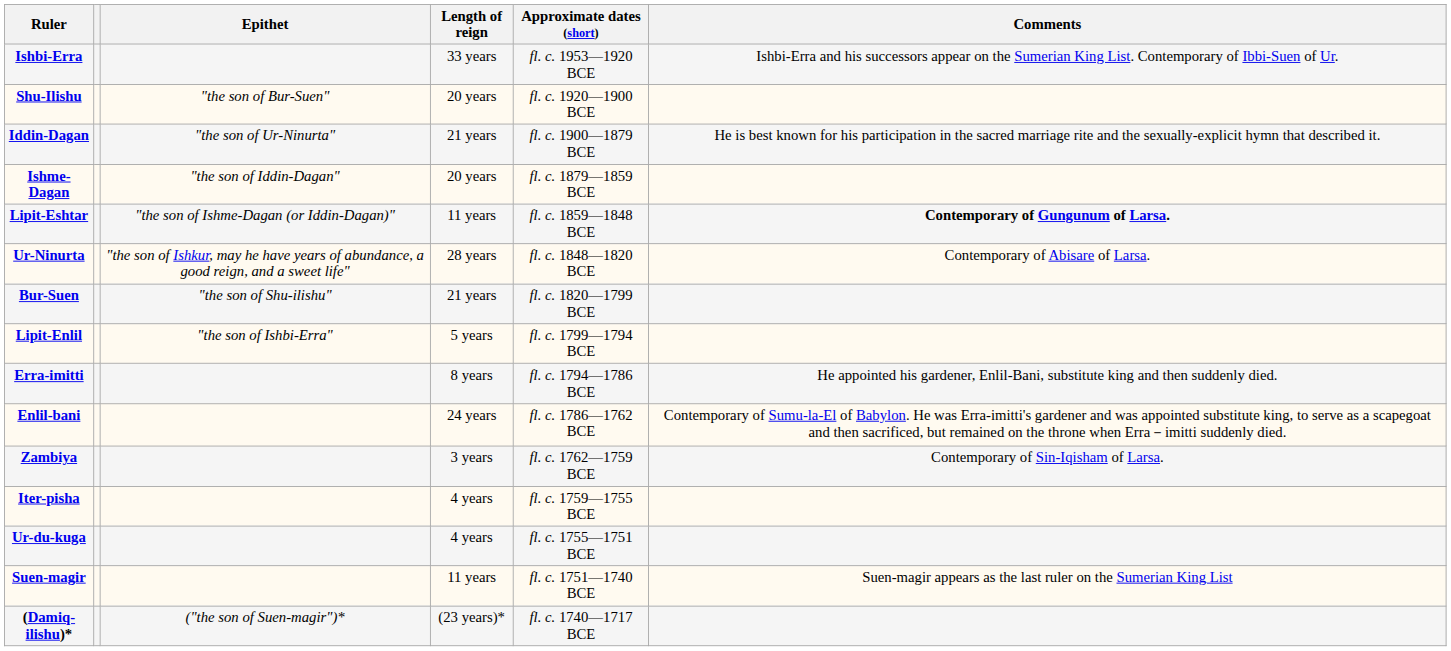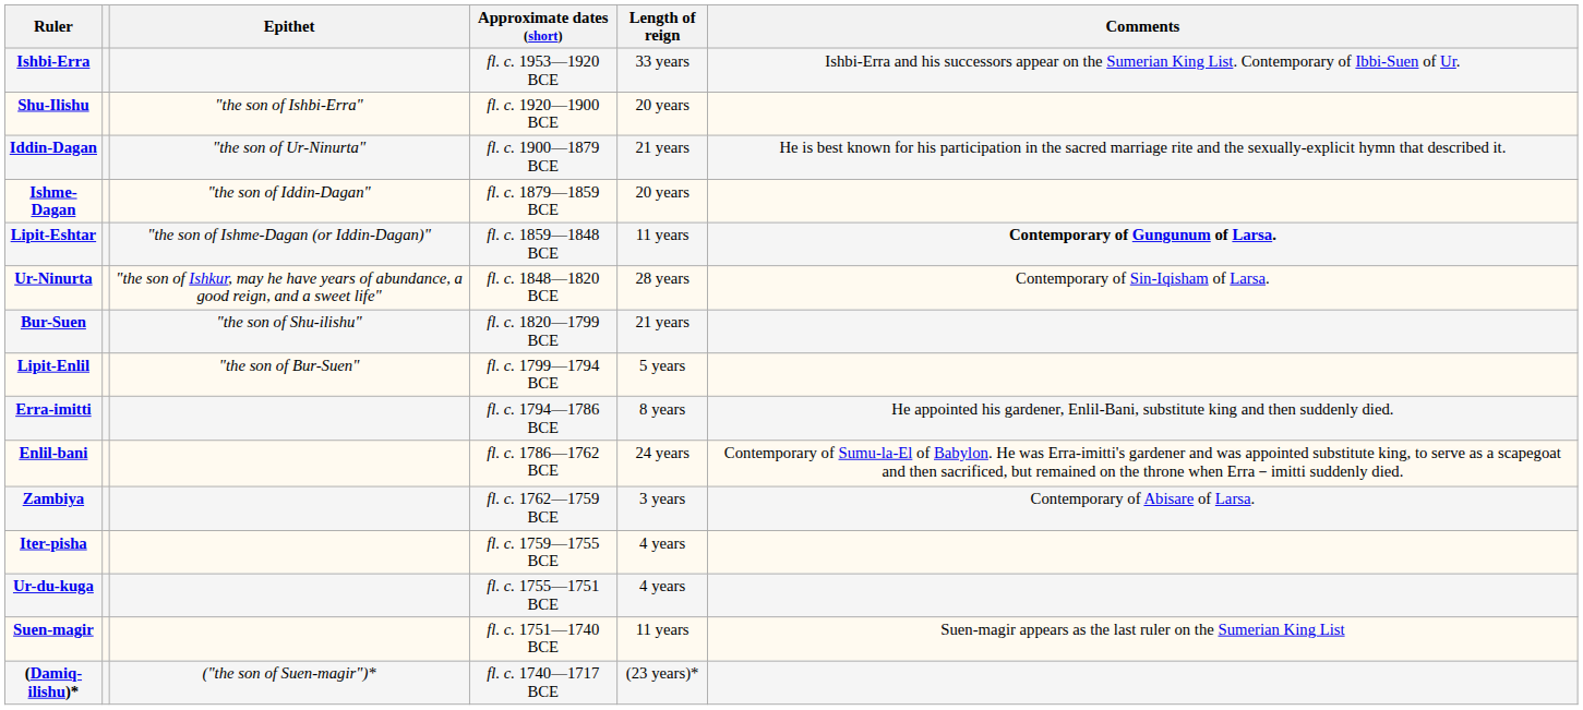columns swapped: Length of reign <-> Approximate dates (short)
Shu-Ilishu | Epithet: "the son of Bur-Suen" -> "the son of Ishbi-Erra"
Ur-Ninurta | Comments: Contemporary of Abisare of Larsa. -> Contemporary of Sin-Iqisham of Larsa.
Lipit-Enlil | Epithet: "the son of Ishbi-Erra" -> "the son of Bur-Suen"
Zambiya | Comments: Contemporary of Sin-Iqisham of Larsa. -> Contemporary of Abisare of Larsa.
